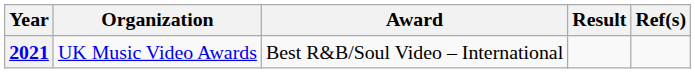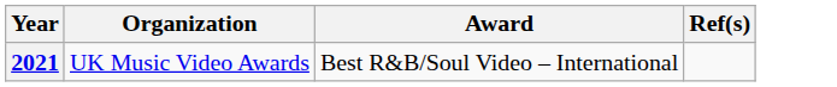- column: Result
